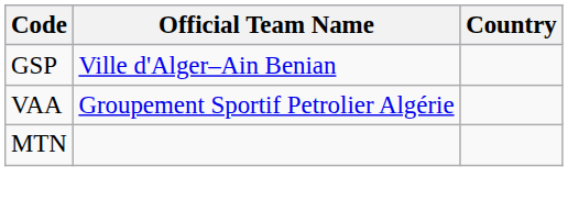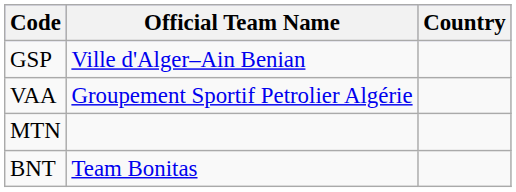+ row: BNT | Team Bonitas
